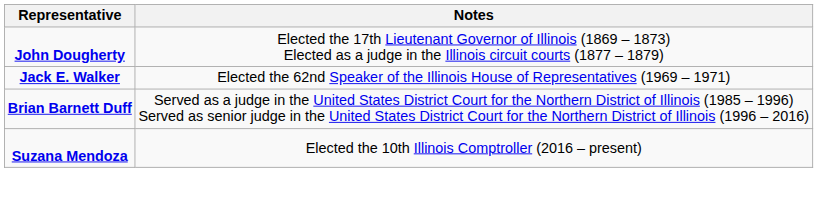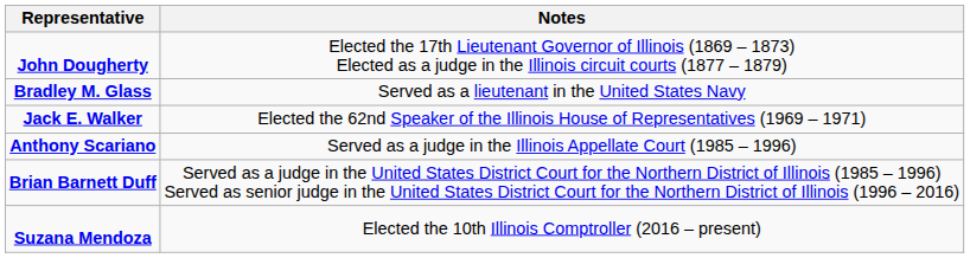+ row: Bradley M. Glass | Served as a lieutenant in the United States Navy
+ row: Anthony Scariano | Served as a judge in the Illinois Appellate Court (1985 – 1996)
